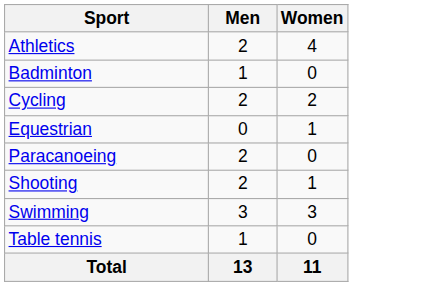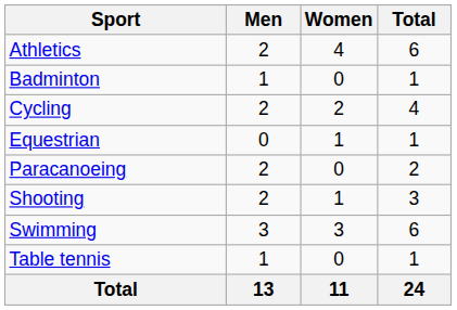+ column: Total | 6 | 1 | 4 | 1 | 2 | 3 | 6 | 1 | 24
